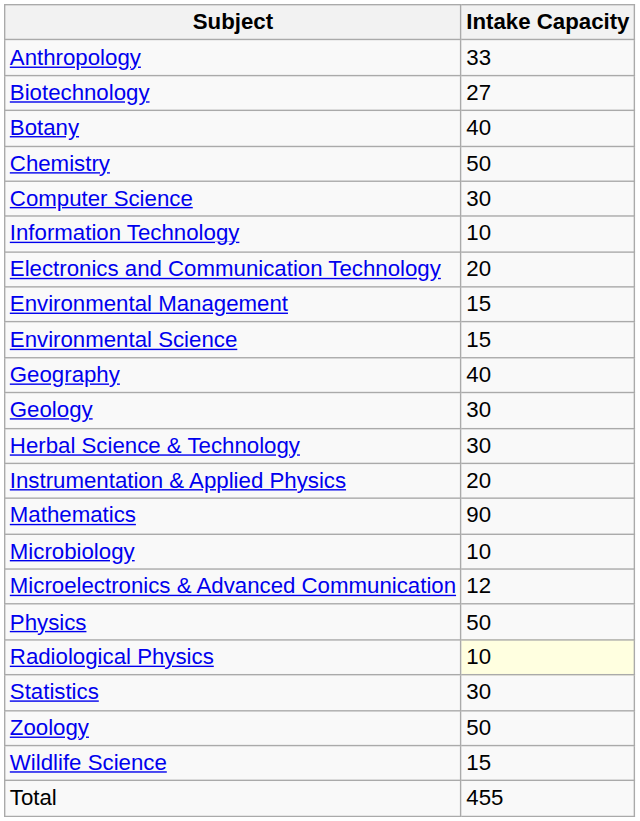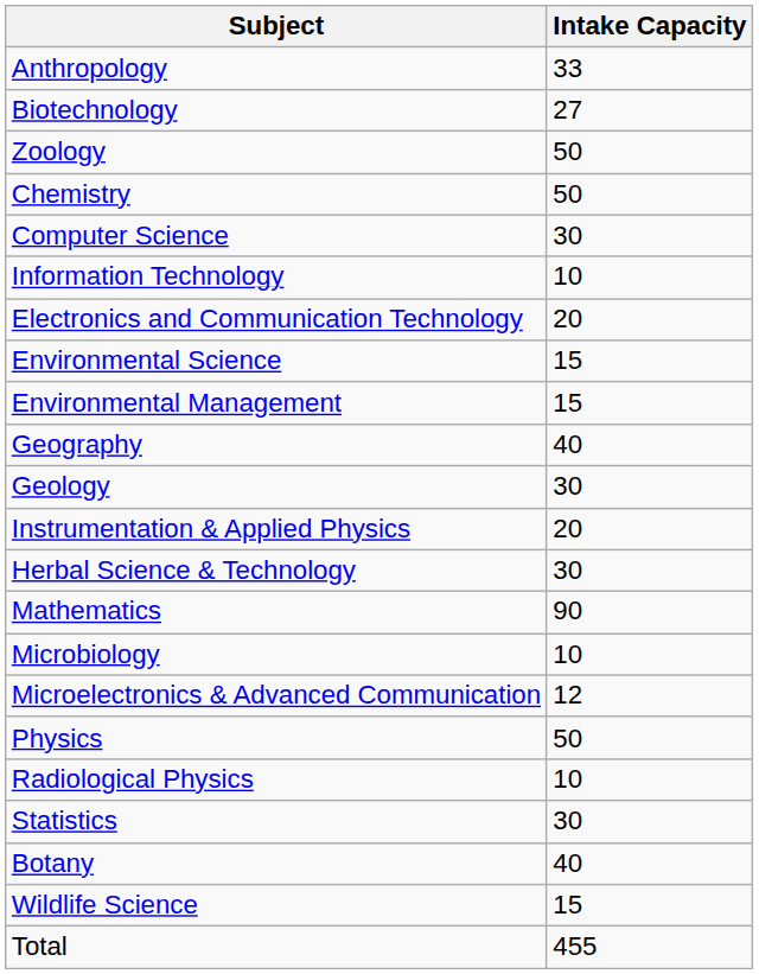rows swapped: Botany <-> Zoology
rows swapped: Environmental Management <-> Environmental Science
rows swapped: Herbal Science & Technology <-> Instrumentation & Applied Physics
Radiological Physics | Intake Capacity: lightyellow background -> no background
